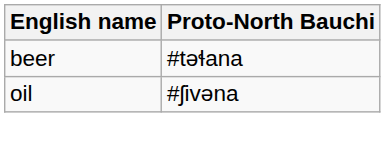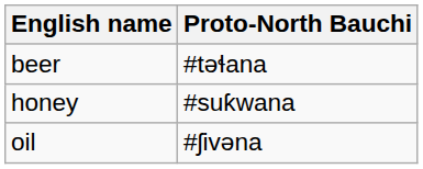+ row: honey | #suƙwana
